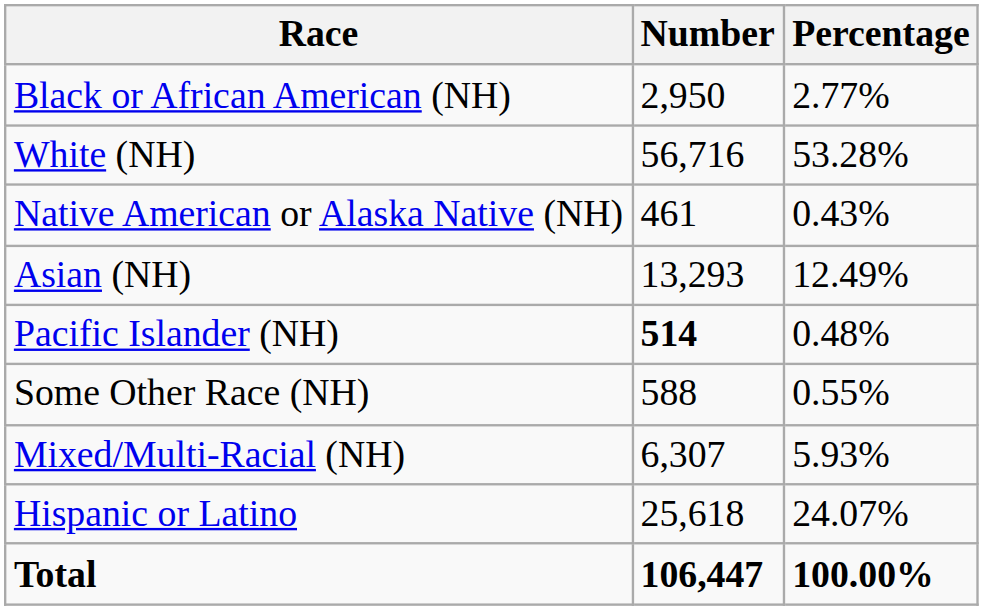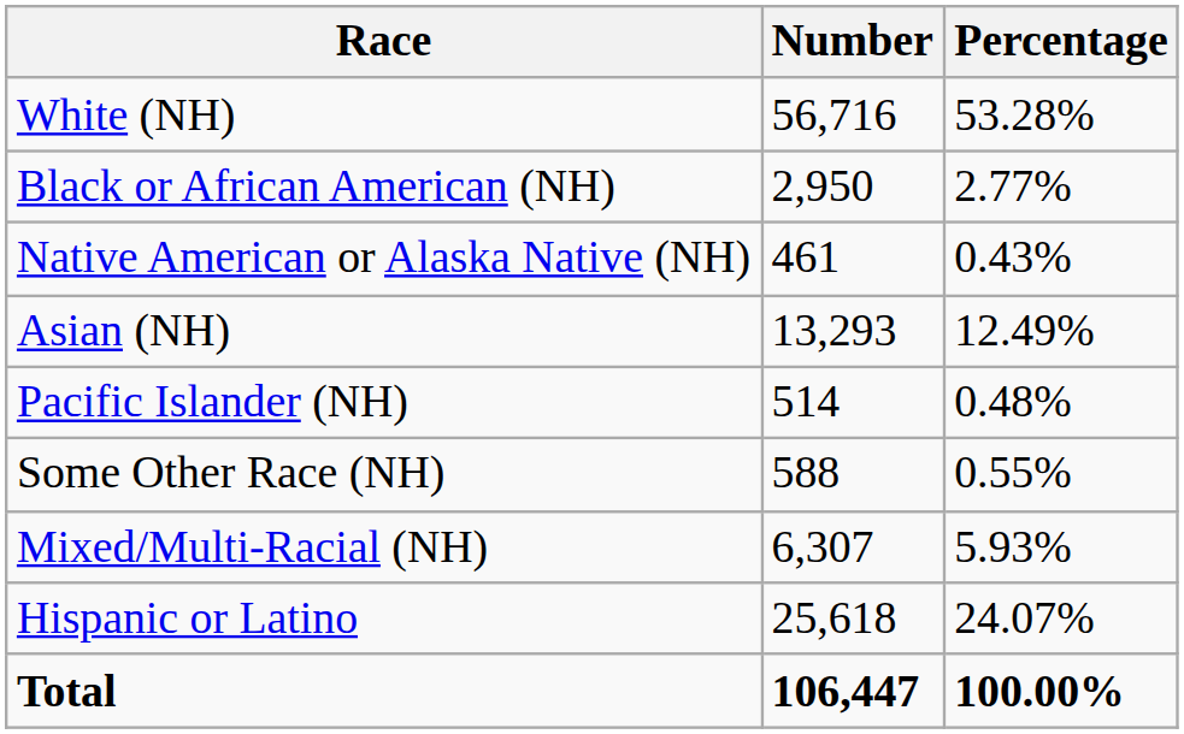rows swapped: White (NH) <-> Black or African American (NH)
Pacific Islander (NH) | Number: bold -> normal
